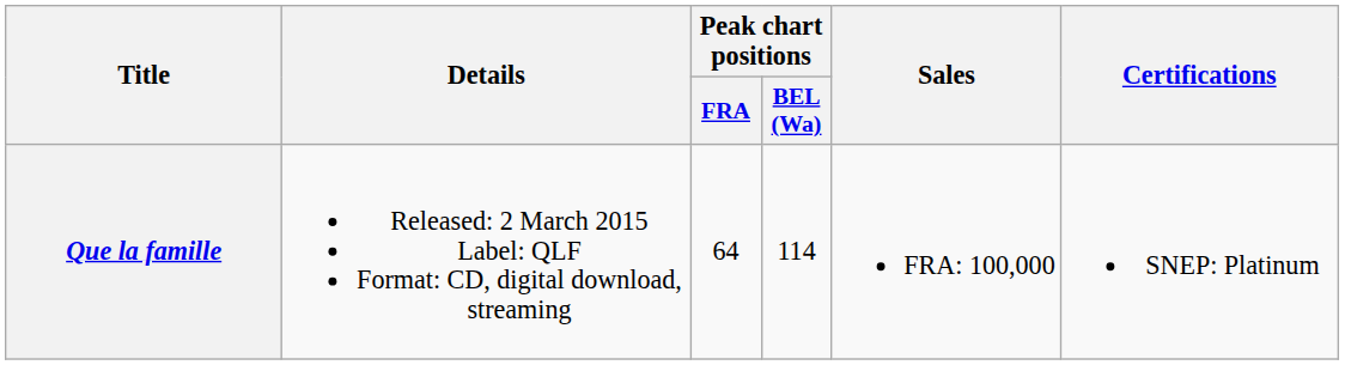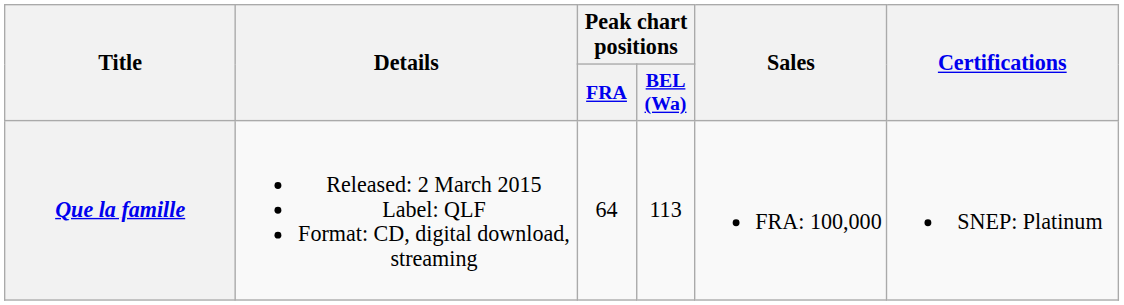Que la famille | Peak chart positions / BEL (Wa): 114 -> 113
